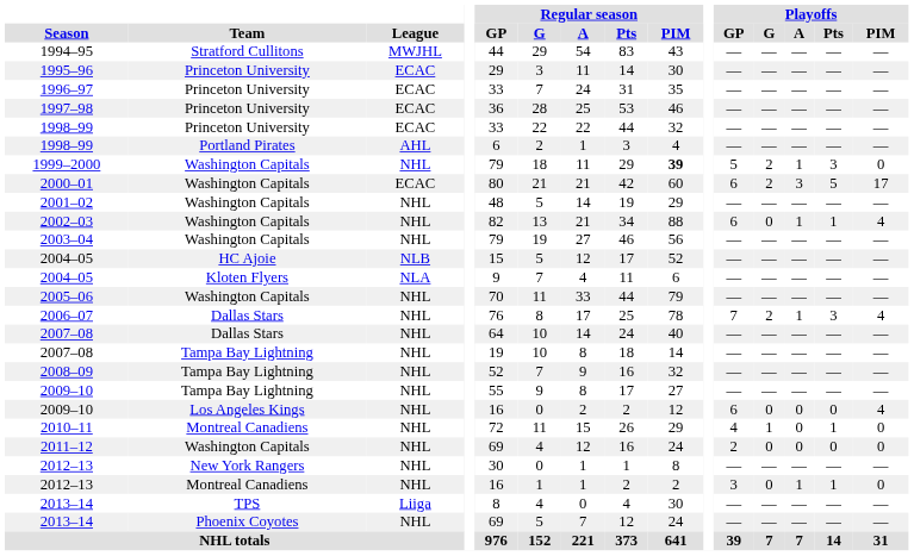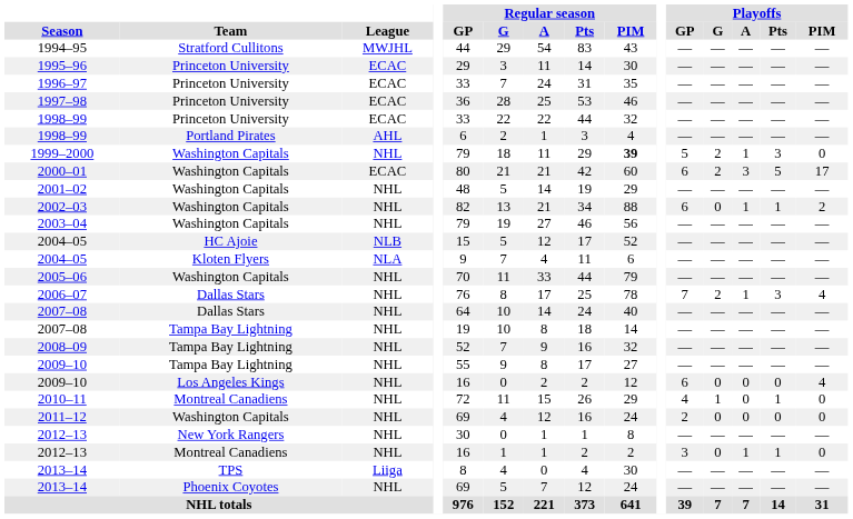2002–03 | Playoffs / PIM: 4 -> 2
